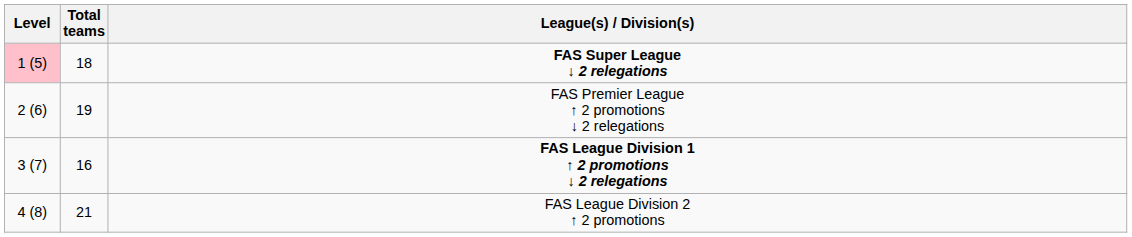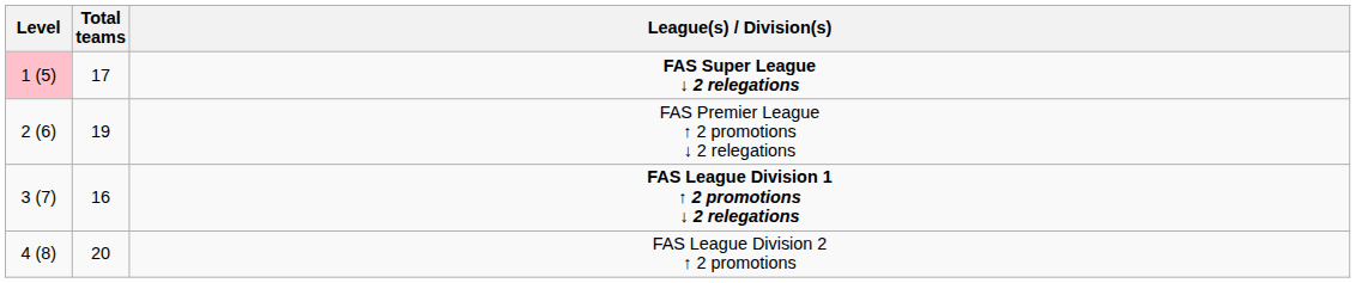FAS Super League ↓ 2 relegations | Total teams: 18 -> 17
FAS League Division 2 ↑ 2 promotions | Total teams: 21 -> 20
